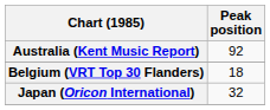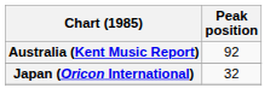- row: Belgium (VRT Top 30 Flanders) | 18
